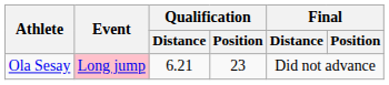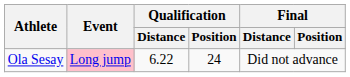Ola Sesay | Qualification / Distance: 6.21 -> 6.22
Ola Sesay | Qualification / Position: 23 -> 24
